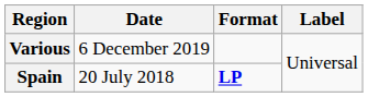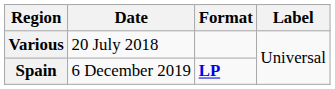Various | Date: 6 December 2019 -> 20 July 2018
Spain | Date: 20 July 2018 -> 6 December 2019
